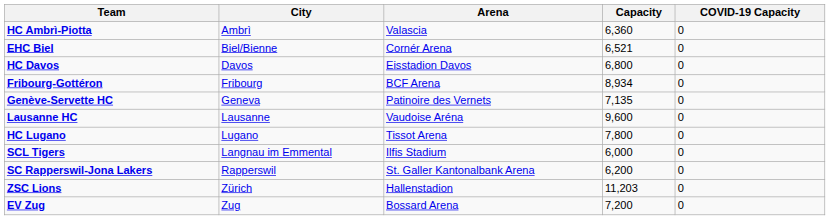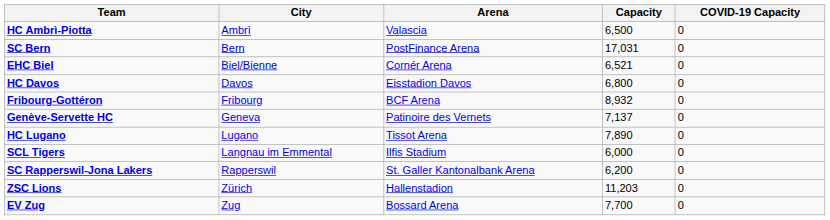HC Ambrì-Piotta | Capacity: 6,360 -> 6,500
+ row: SC Bern | Bern | PostFinance Arena | 17,031 | 0
Fribourg-Gottéron | Capacity: 8,934 -> 8,932
Genève-Servette HC | Capacity: 7,135 -> 7,137
- row: Lausanne HC | Lausanne | Vaudoise Aréna | 9,600 | 0
HC Lugano | Capacity: 7,800 -> 7,890
EV Zug | Capacity: 7,200 -> 7,700
